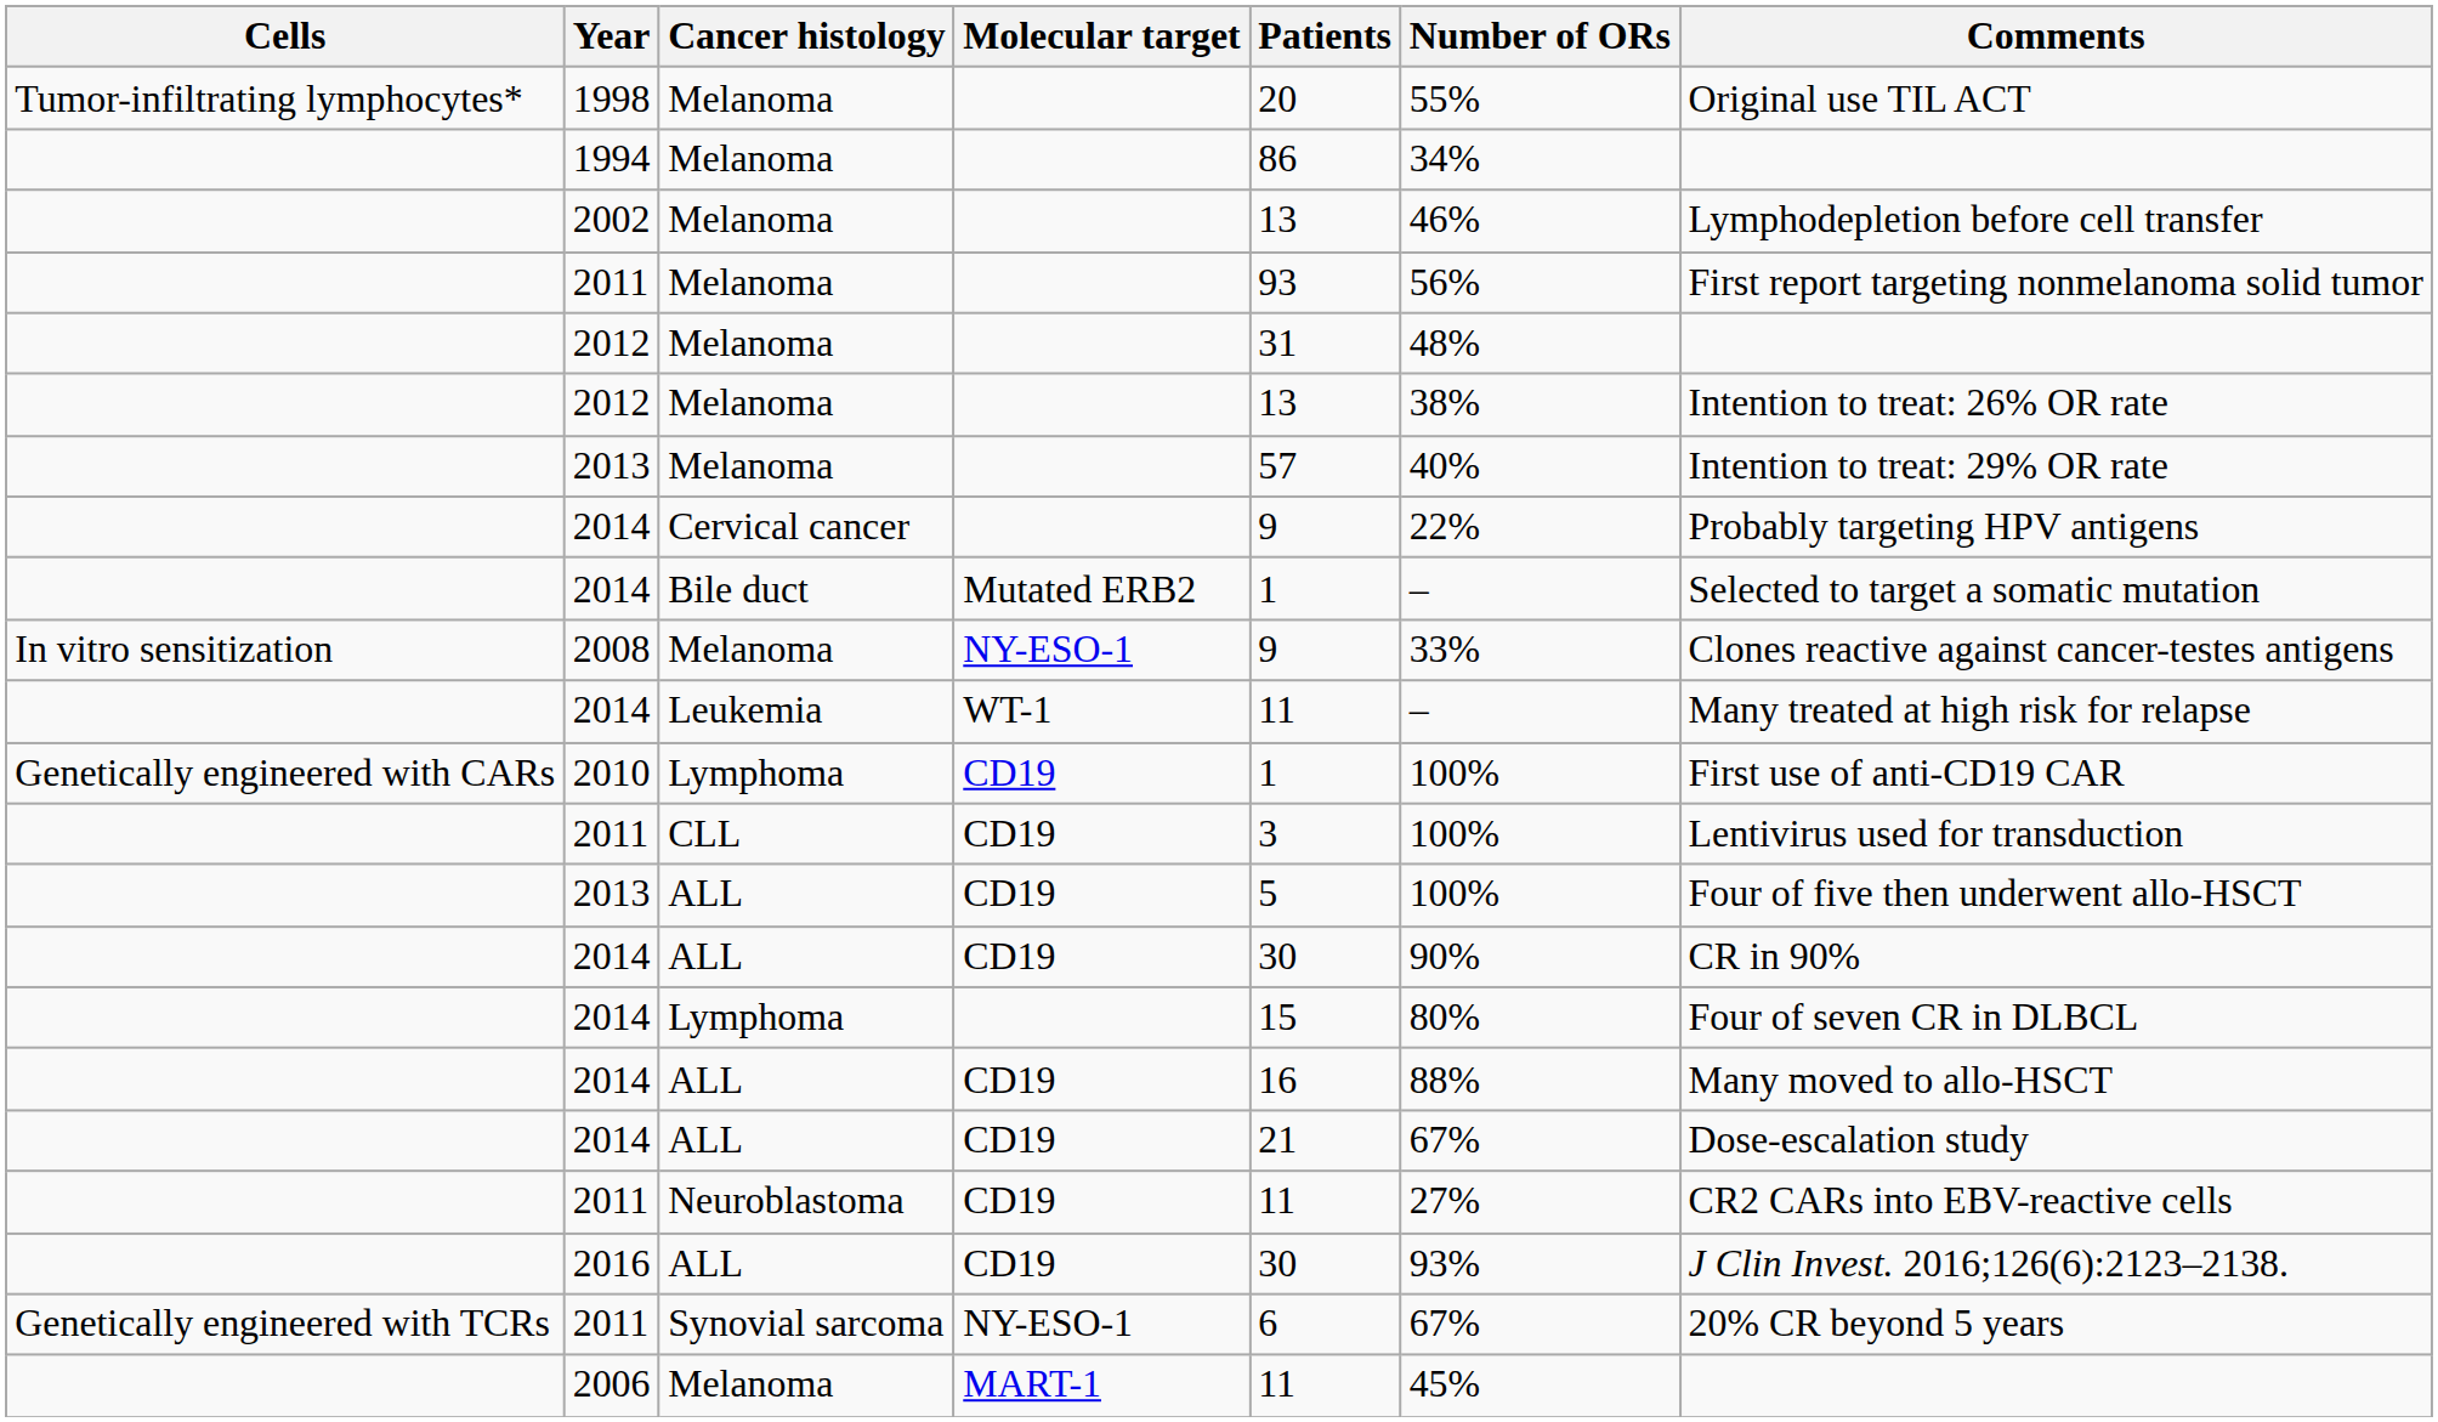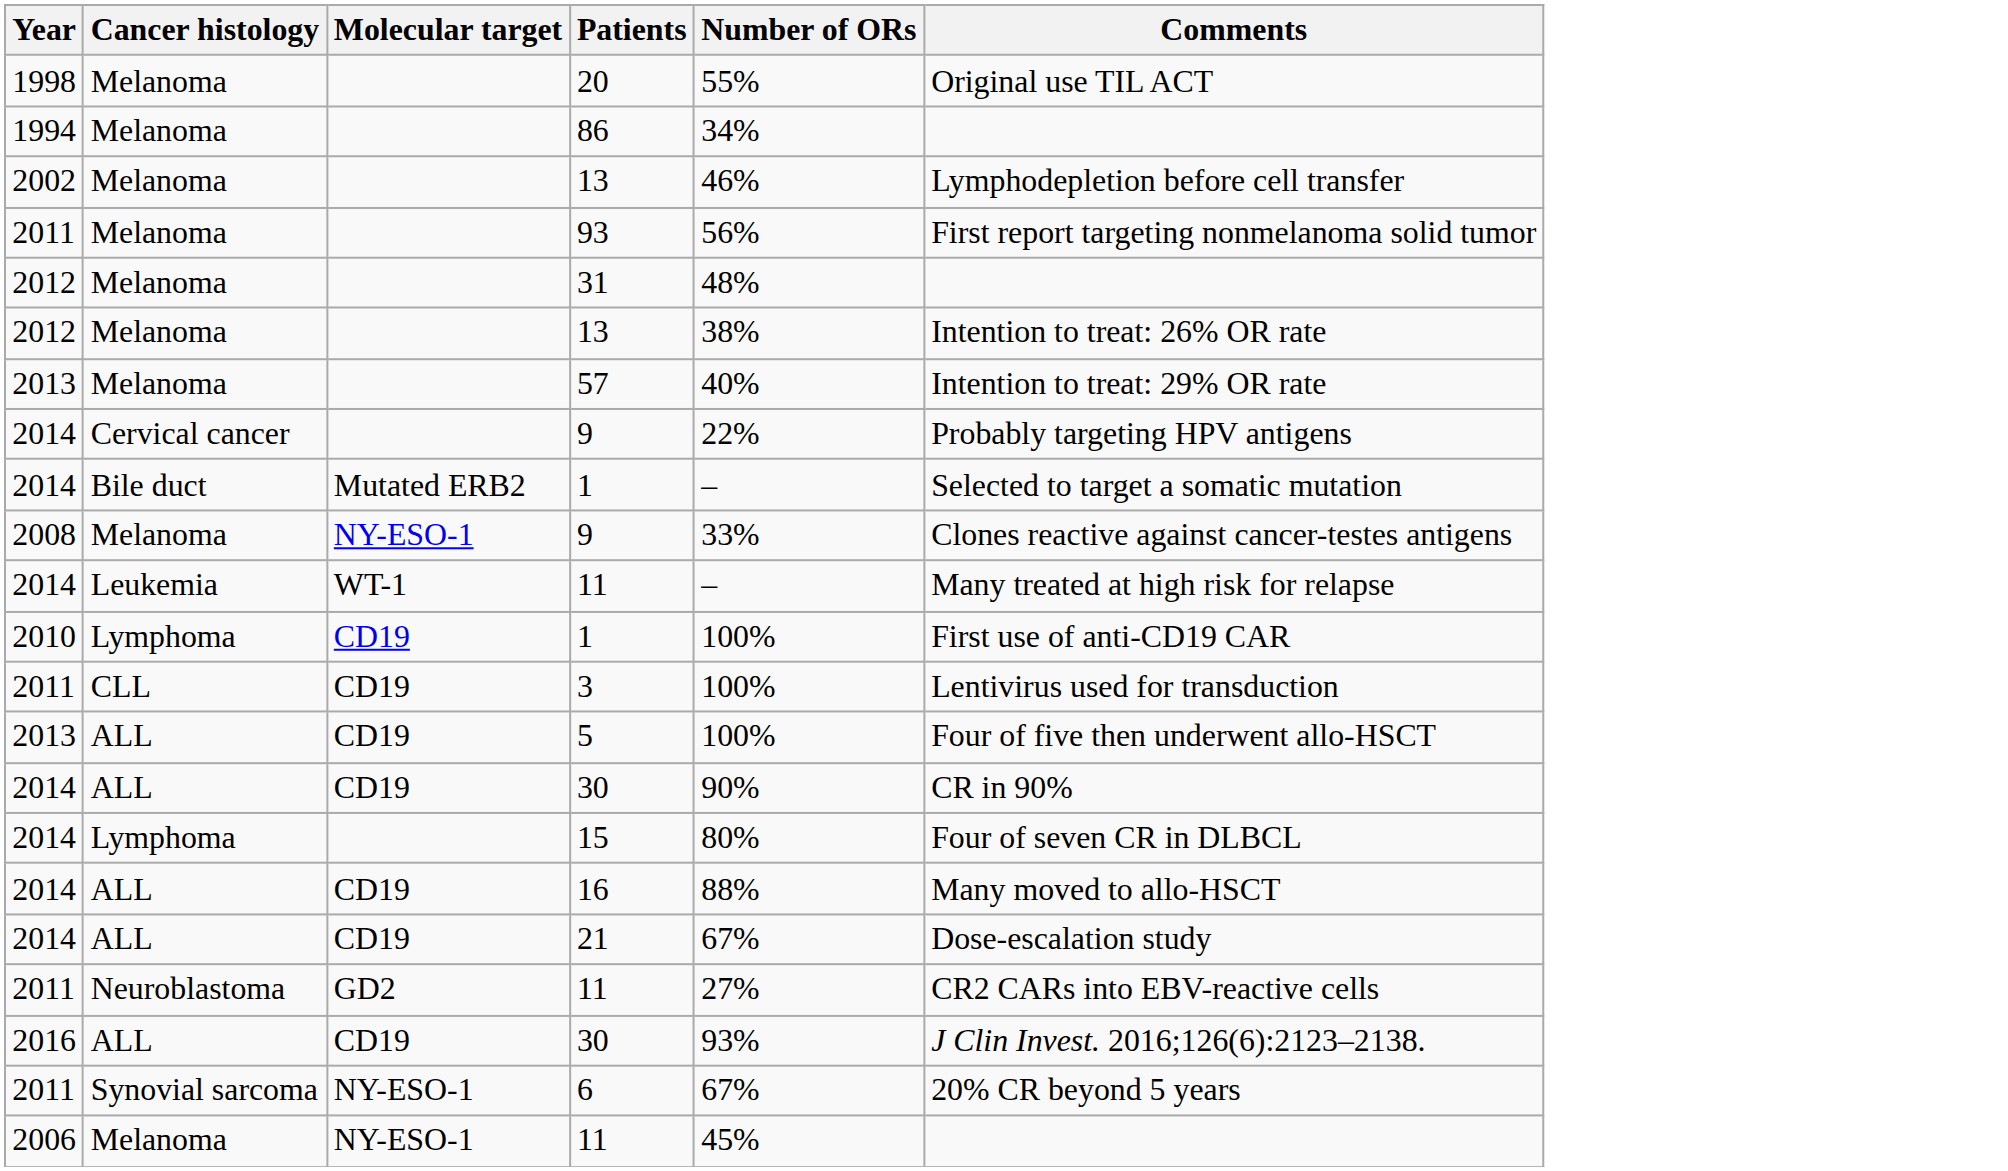- column: Cells | Tumor-infiltrating lymphocytes* | In vitro sensitization | Genetically engineered with CARs | Genetically engineered with TCRs
2011 / Neuroblastoma | Molecular target: CD19 -> GD2
2006 | Molecular target: MART-1 -> NY-ESO-1
